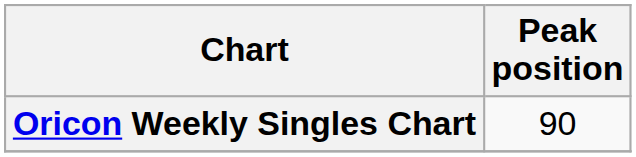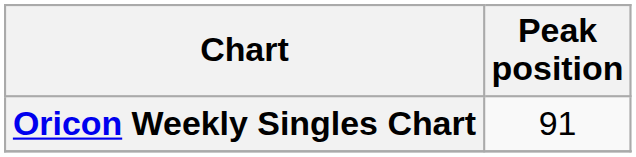Oricon Weekly Singles Chart | Peak position: 90 -> 91
